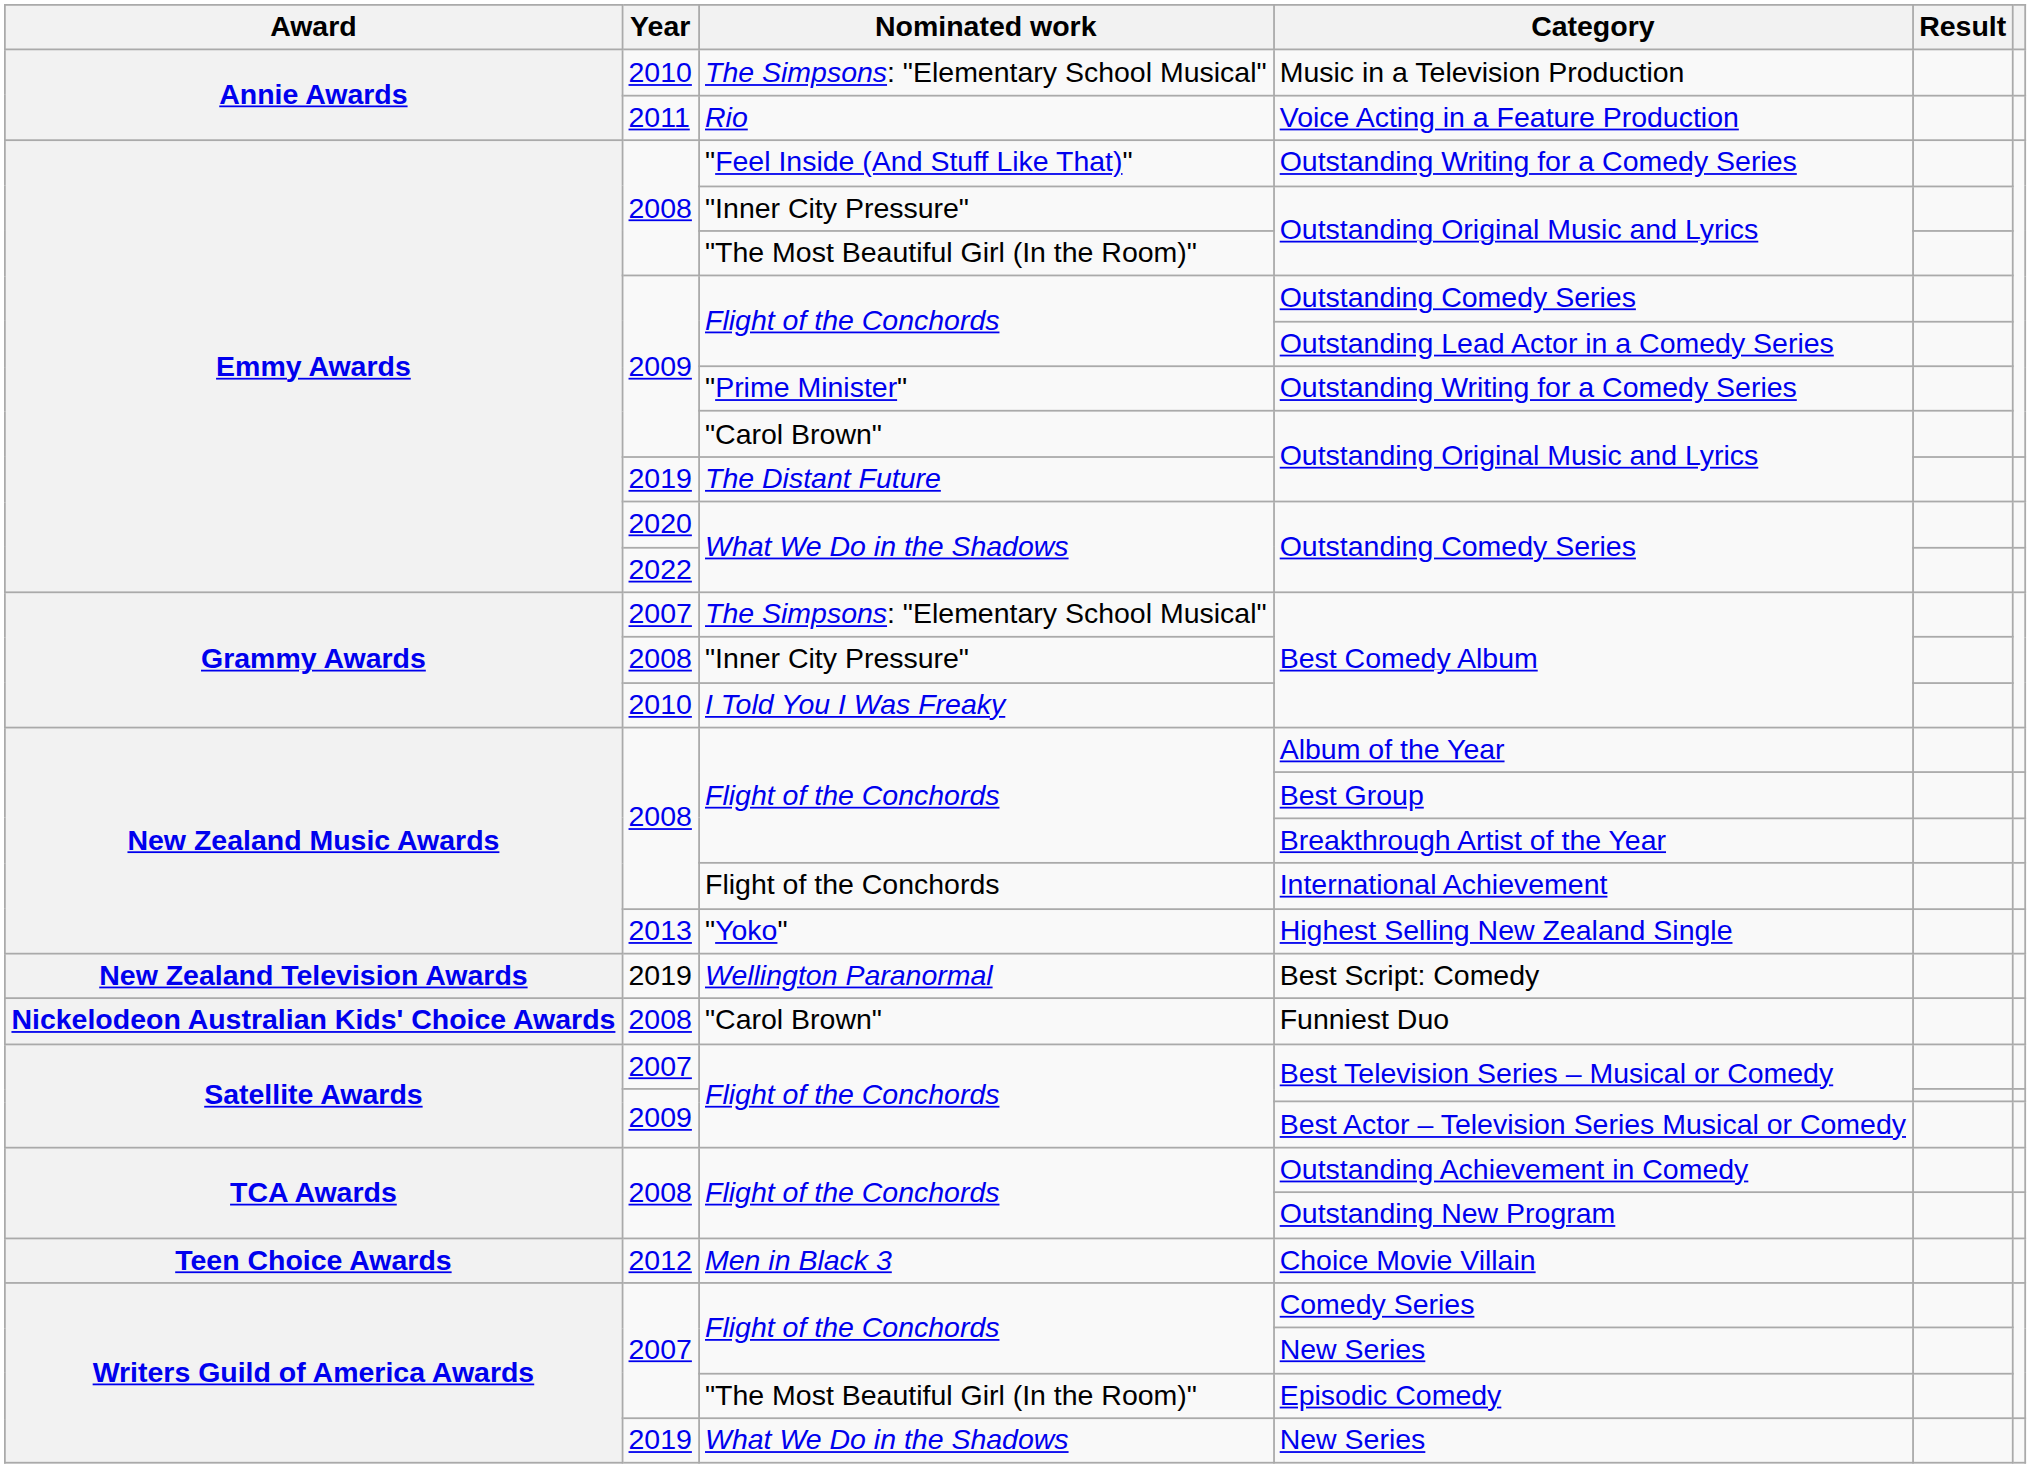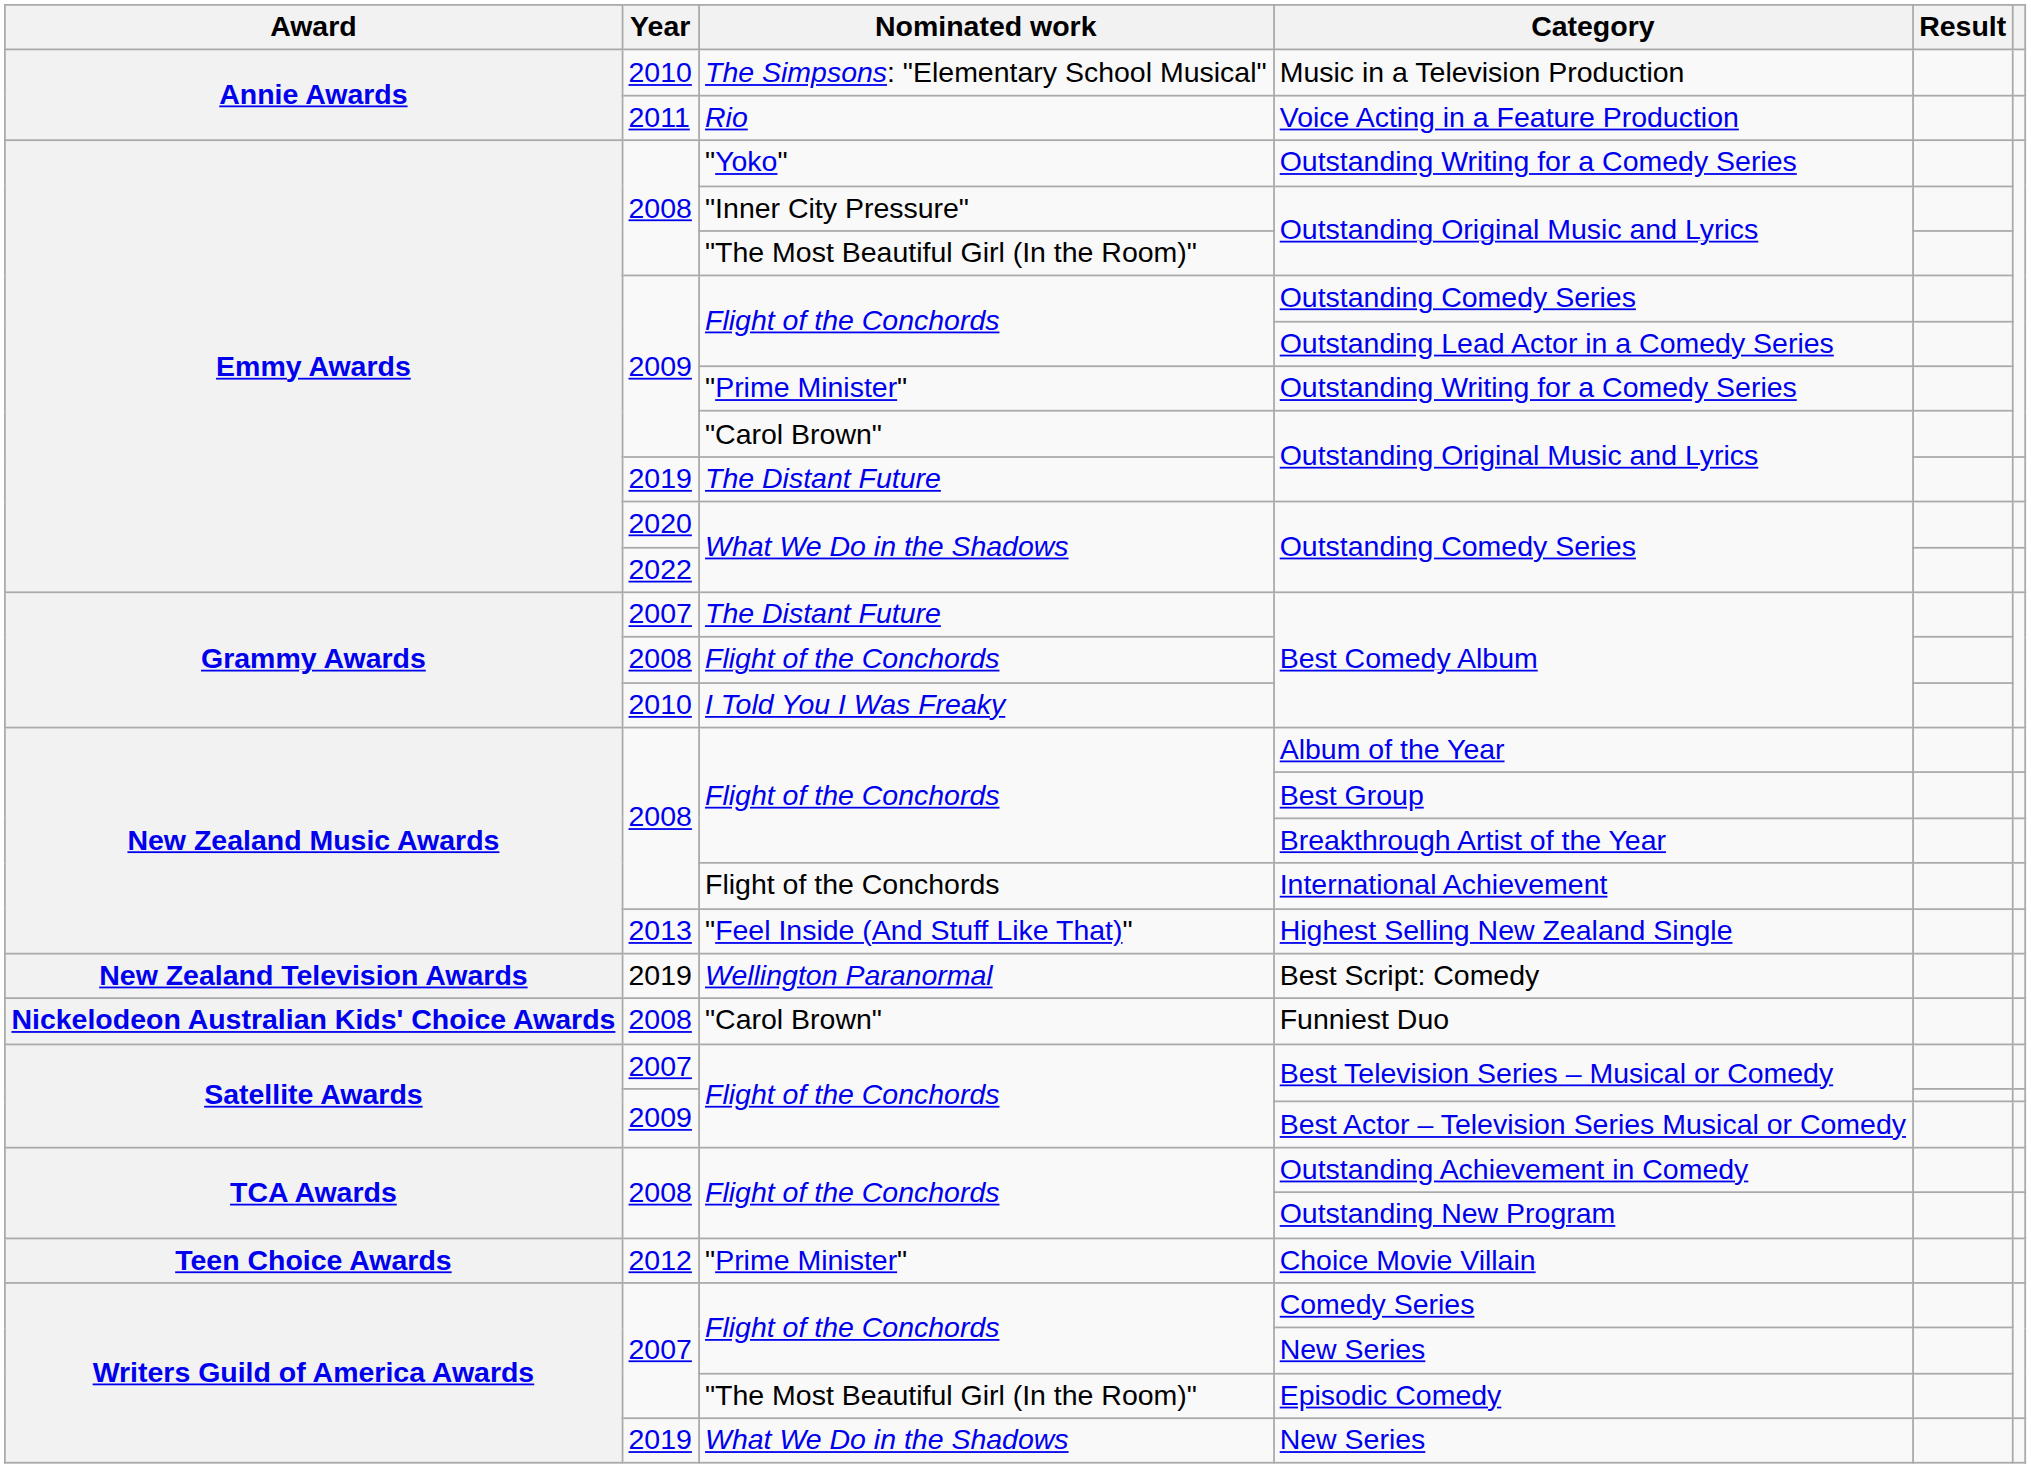2008 / Outstanding Writing for a Comedy Series | Nominated work: "Feel Inside (And Stuff Like That)" -> "Yoko"
2007 / Best Comedy Album | Nominated work: The Simpsons: "Elementary School Musical" -> The Distant Future
2008 / Best Comedy Album | Nominated work: "Inner City Pressure" -> Flight of the Conchords
Highest Selling New Zealand Single | Nominated work: "Yoko" -> "Feel Inside (And Stuff Like That)"
Choice Movie Villain | Nominated work: Men in Black 3 -> "Prime Minister"
